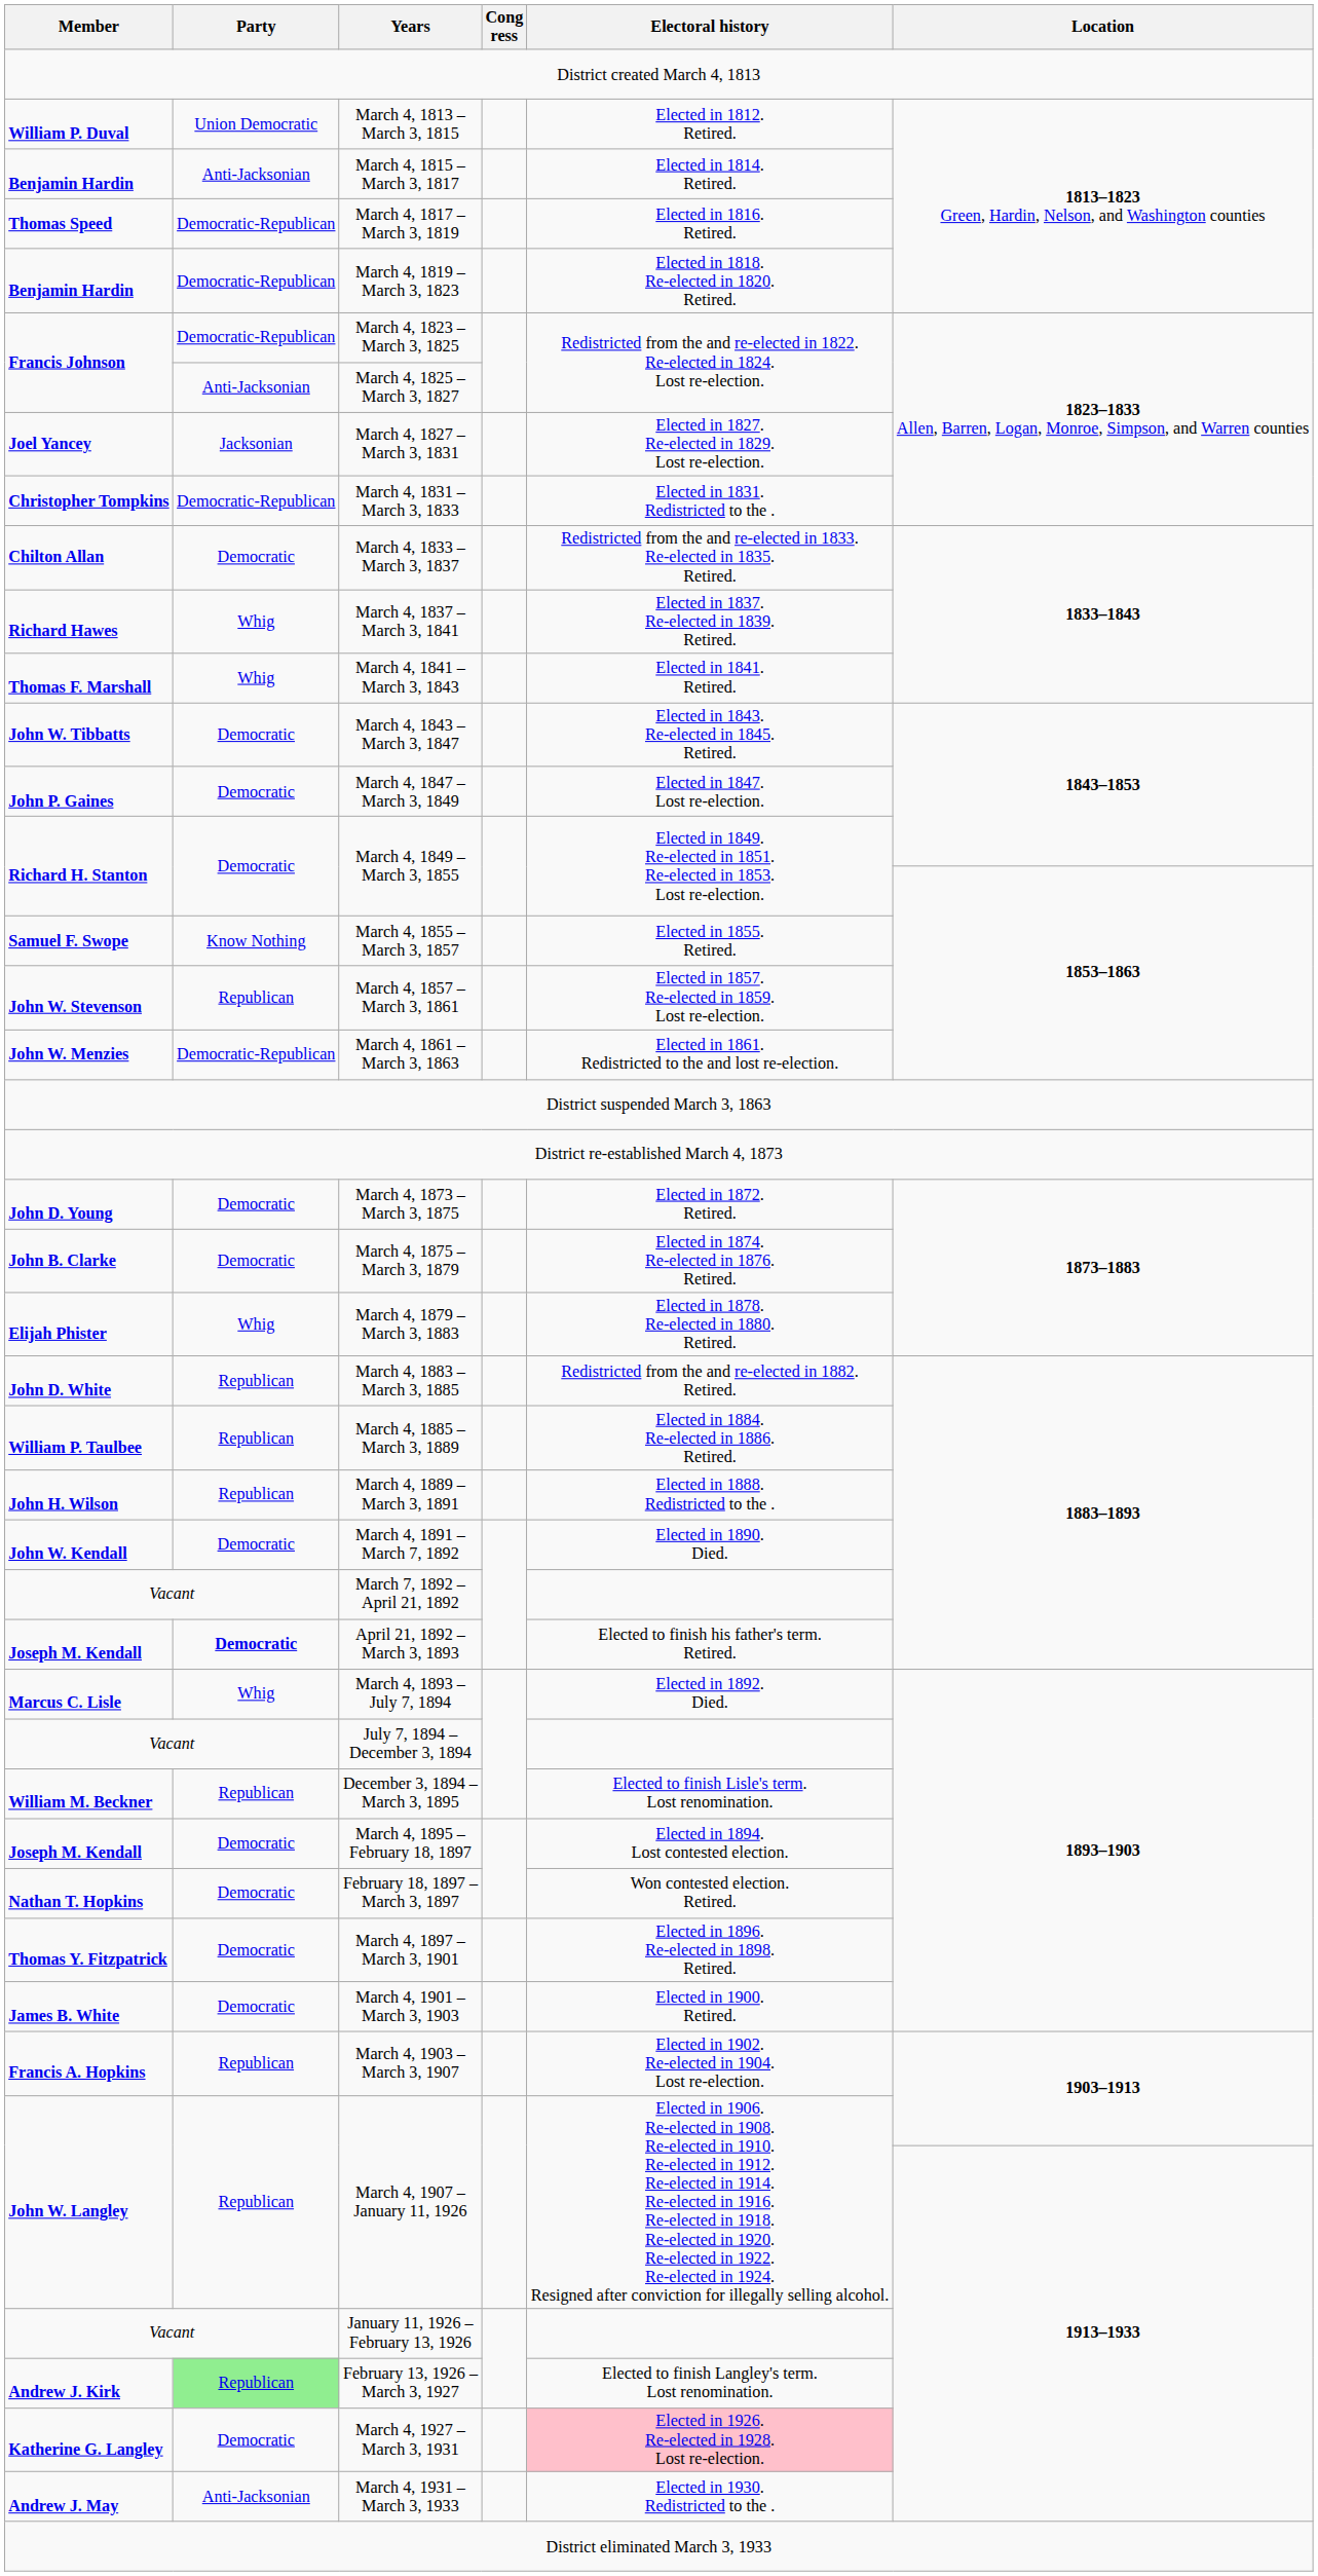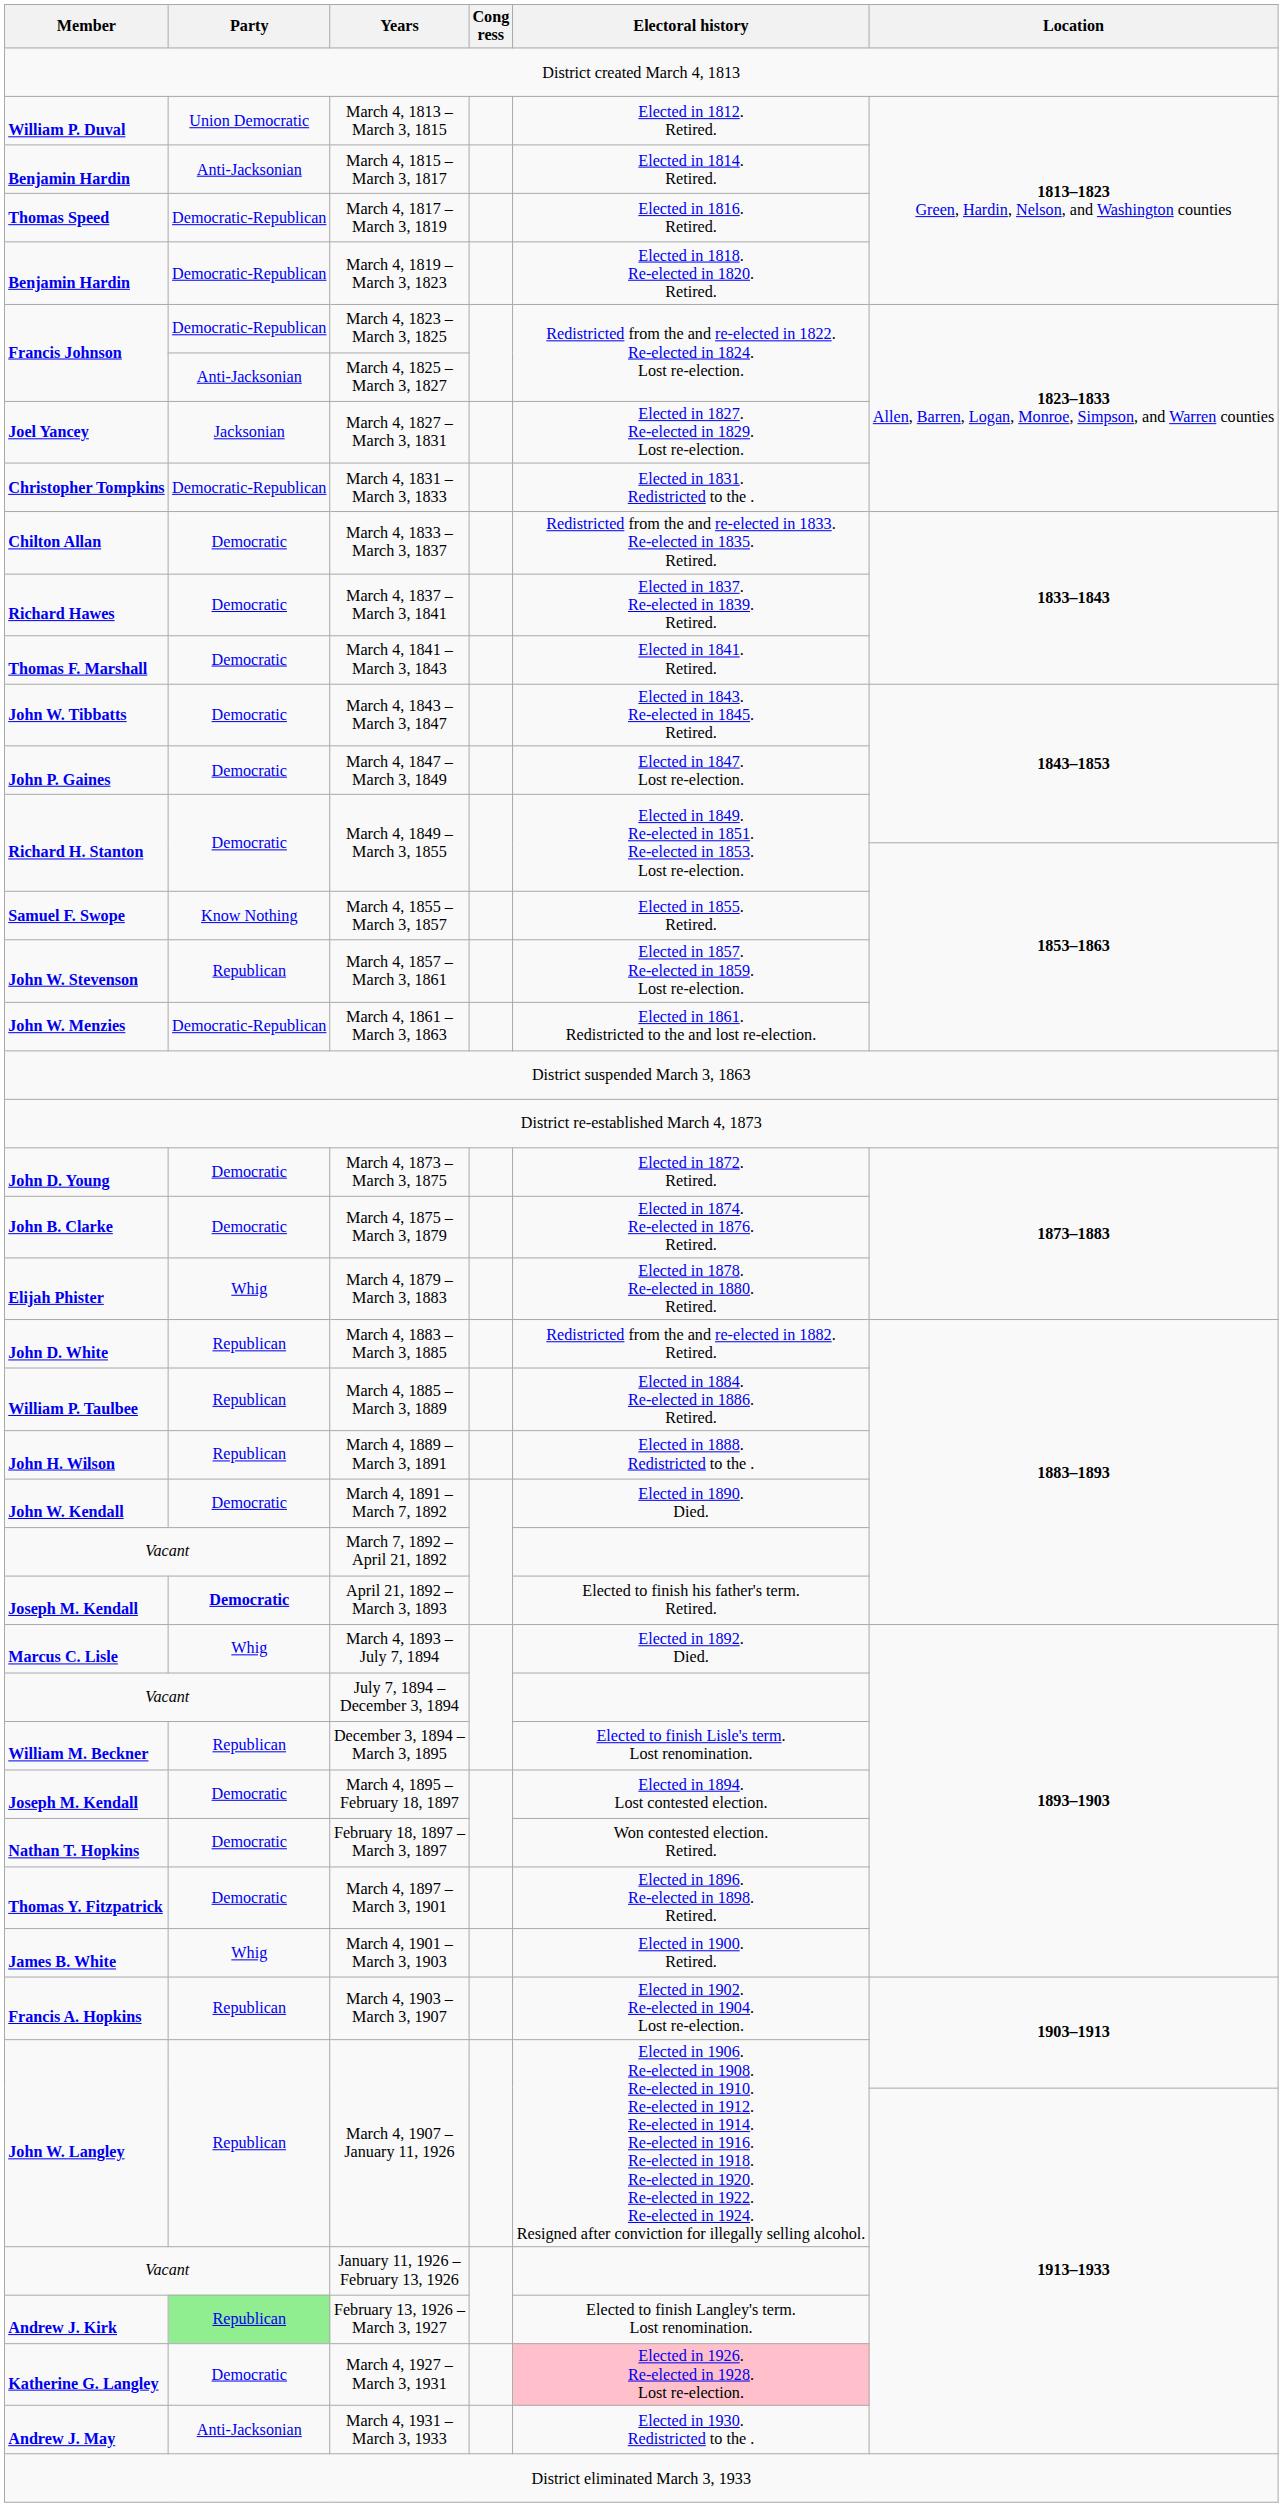March 4, 1837 – March 3, 1841 | Party: Whig -> Democratic
March 4, 1841 – March 3, 1843 | Party: Whig -> Democratic
March 4, 1901 – March 3, 1903 | Party: Democratic -> Whig
